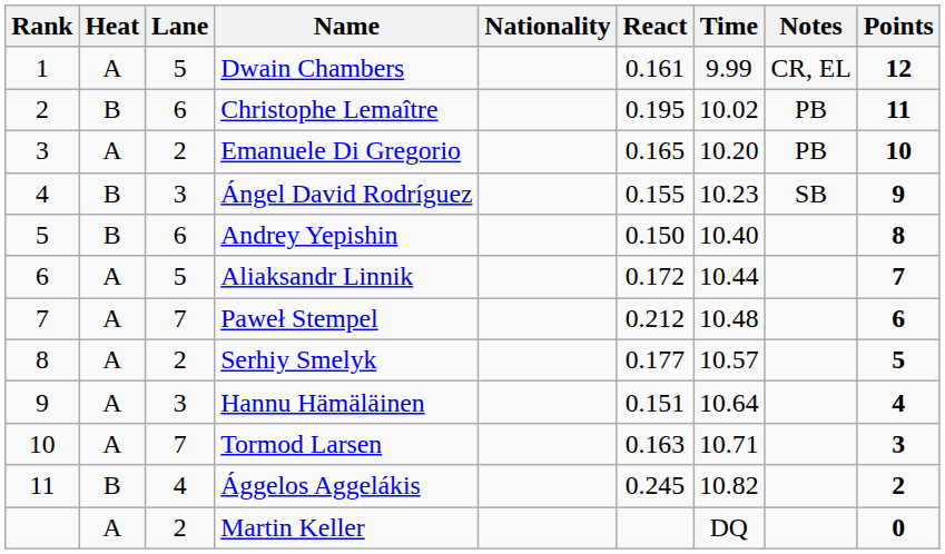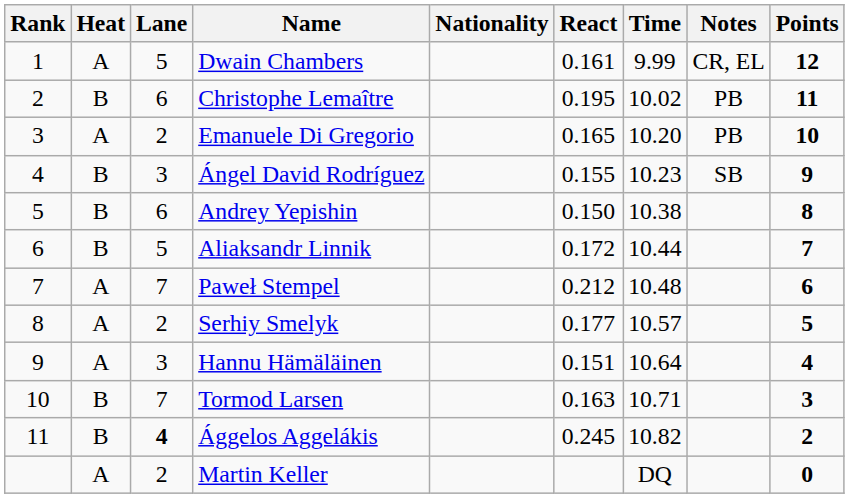Andrey Yepishin | Time: 10.40 -> 10.38
Aliaksandr Linnik | Heat: A -> B
Tormod Larsen | Heat: A -> B
Ággelos Aggelákis | Lane: normal -> bold
